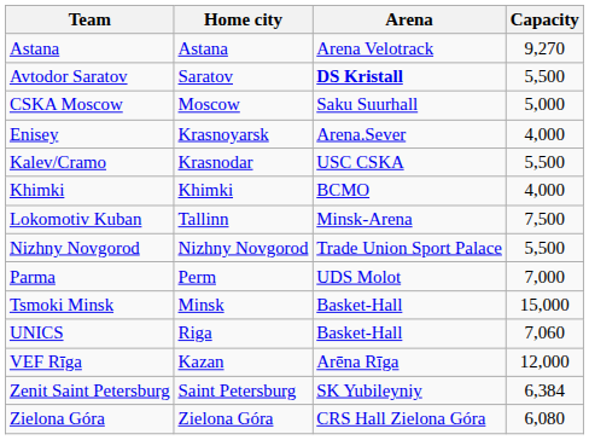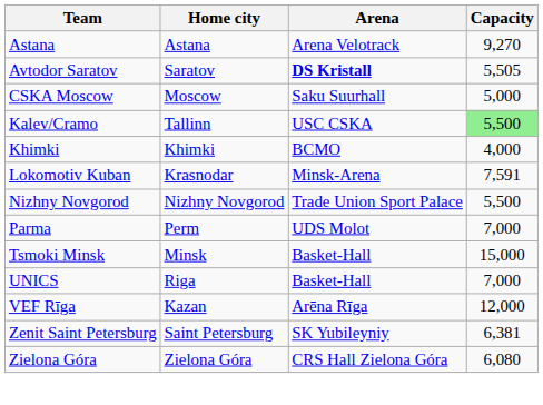Avtodor Saratov | Capacity: 5,500 -> 5,505
- row: Enisey | Krasnoyarsk | Arena.Sever | 4,000
Kalev/Cramo | Home city: Krasnodar -> Tallinn
Kalev/Cramo | Capacity: no background -> lightgreen background
Lokomotiv Kuban | Home city: Tallinn -> Krasnodar
Lokomotiv Kuban | Capacity: 7,500 -> 7,591
UNICS | Capacity: 7,060 -> 7,000
Zenit Saint Petersburg | Capacity: 6,384 -> 6,381
